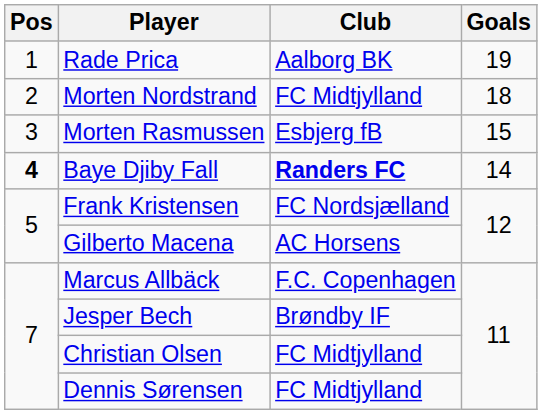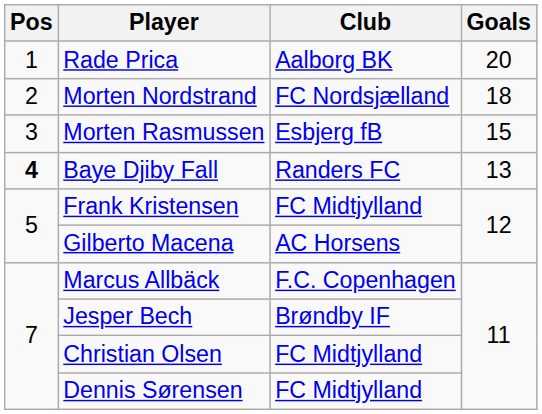Rade Prica | Goals: 19 -> 20
Morten Nordstrand | Club: FC Midtjylland -> FC Nordsjælland
Baye Djiby Fall | Club: bold -> normal
Baye Djiby Fall | Goals: 14 -> 13
Frank Kristensen | Club: FC Nordsjælland -> FC Midtjylland
